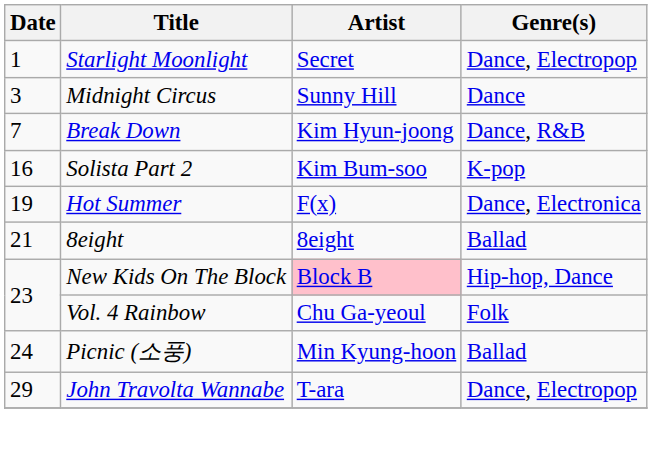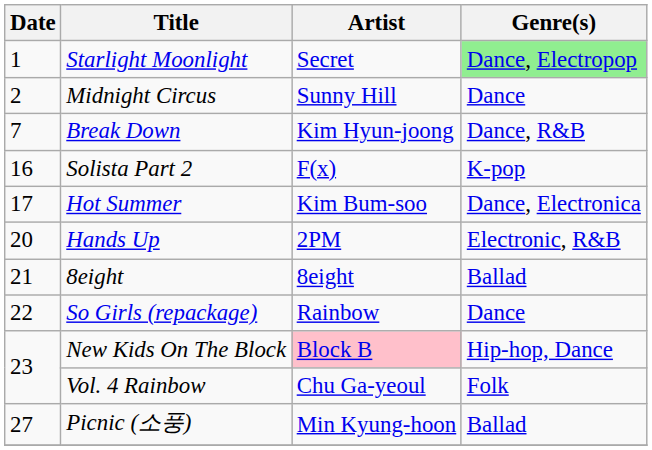Starlight Moonlight | Genre(s): no background -> lightgreen background
Midnight Circus | Date: 3 -> 2
Solista Part 2 | Artist: Kim Bum-soo -> F(x)
Hot Summer | Date: 19 -> 17
Hot Summer | Artist: F(x) -> Kim Bum-soo
+ row: 20 | Hands Up | 2PM | Electronic, R&B
+ row: 22 | So Girls (repackage) | Rainbow | Dance
Picnic (소풍) | Date: 24 -> 27
- row: 29 | John Travolta Wannabe | T-ara | Dance, Electropop
